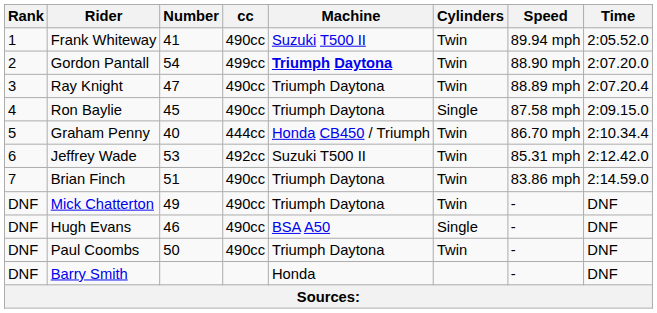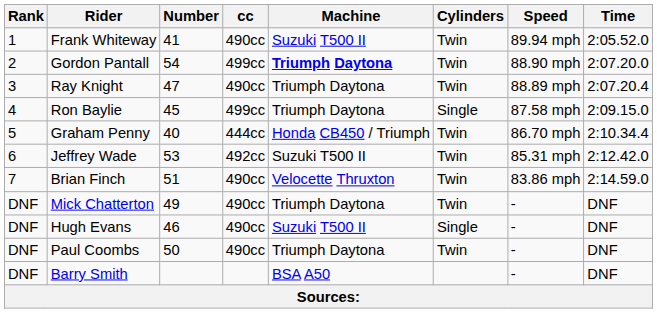Ron Baylie | cc: 490cc -> 499cc
Brian Finch | Machine: Triumph Daytona -> Velocette Thruxton
Hugh Evans | Machine: BSA A50 -> Suzuki T500 II
Barry Smith | Machine: Honda -> BSA A50
